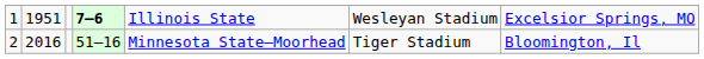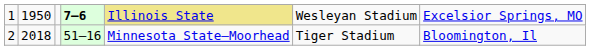1 | column 2: 1951 -> 1950
1 | column 5: no background -> khaki background
2 | column 2: 2016 -> 2018
